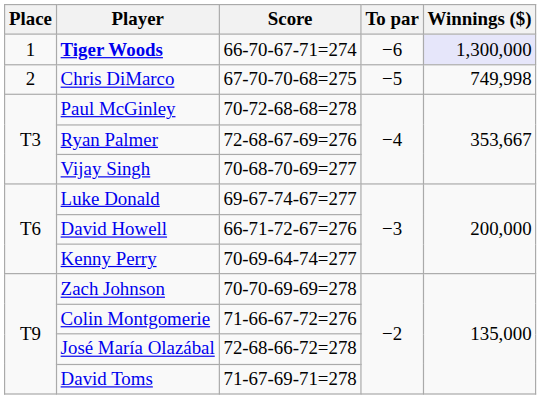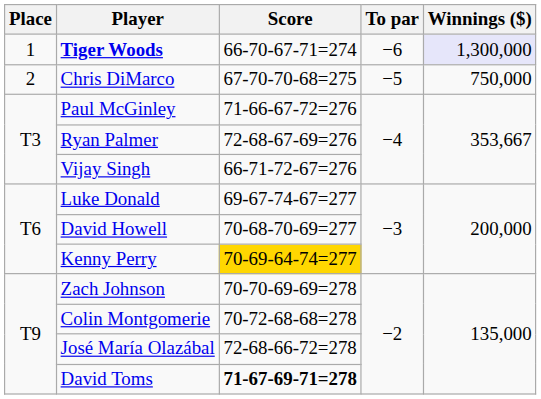Chris DiMarco | Winnings ($): 749,998 -> 750,000
Paul McGinley | Score: 70-72-68-68=278 -> 71-66-67-72=276
Vijay Singh | Score: 70-68-70-69=277 -> 66-71-72-67=276
David Howell | Score: 66-71-72-67=276 -> 70-68-70-69=277
Kenny Perry | Score: no background -> gold background
Colin Montgomerie | Score: 71-66-67-72=276 -> 70-72-68-68=278
David Toms | Score: normal -> bold
